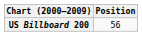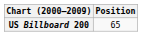US Billboard 200 | Position: 56 -> 65
